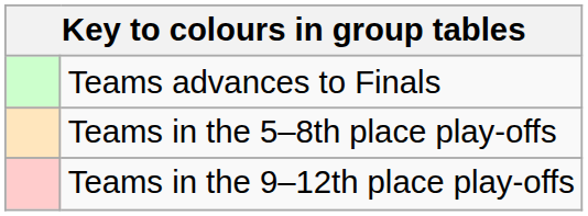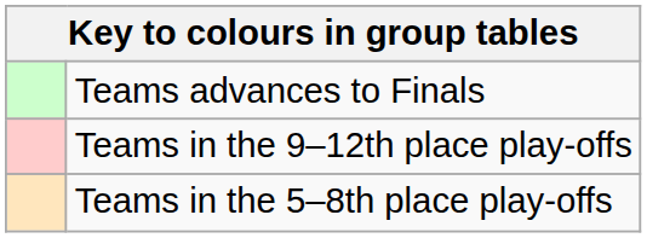rows swapped: Teams in the 5–8th place play-offs <-> Teams in the 9–12th place play-offs
